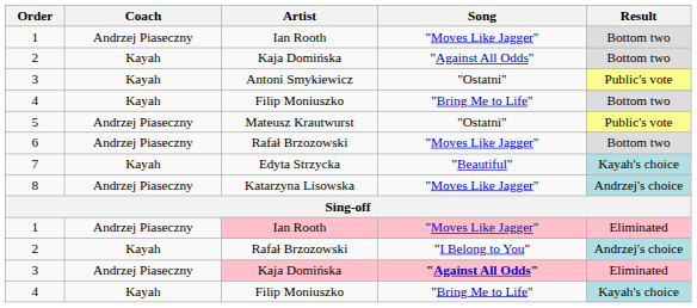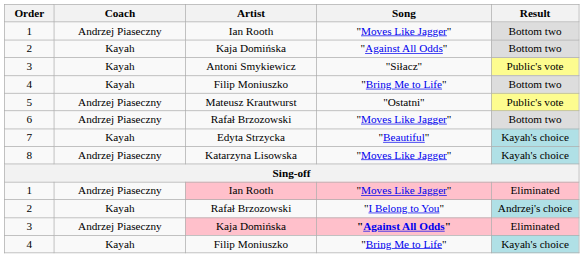3 / Antoni Smykiewicz | Song: "Ostatni" -> "Siłacz"
8 | Result: Andrzej's choice -> Kayah's choice
